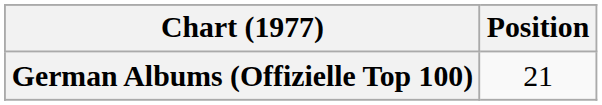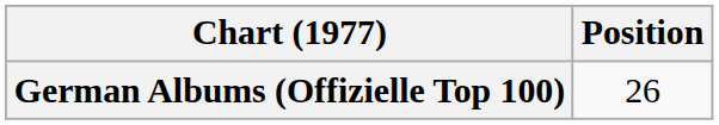German Albums (Offizielle Top 100) | Position: 21 -> 26
